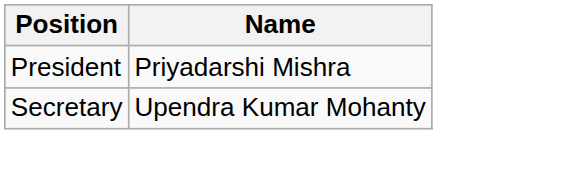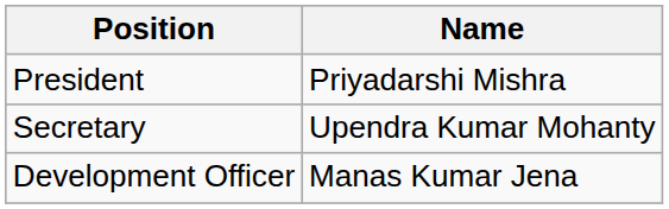+ row: Development Officer | Manas Kumar Jena
